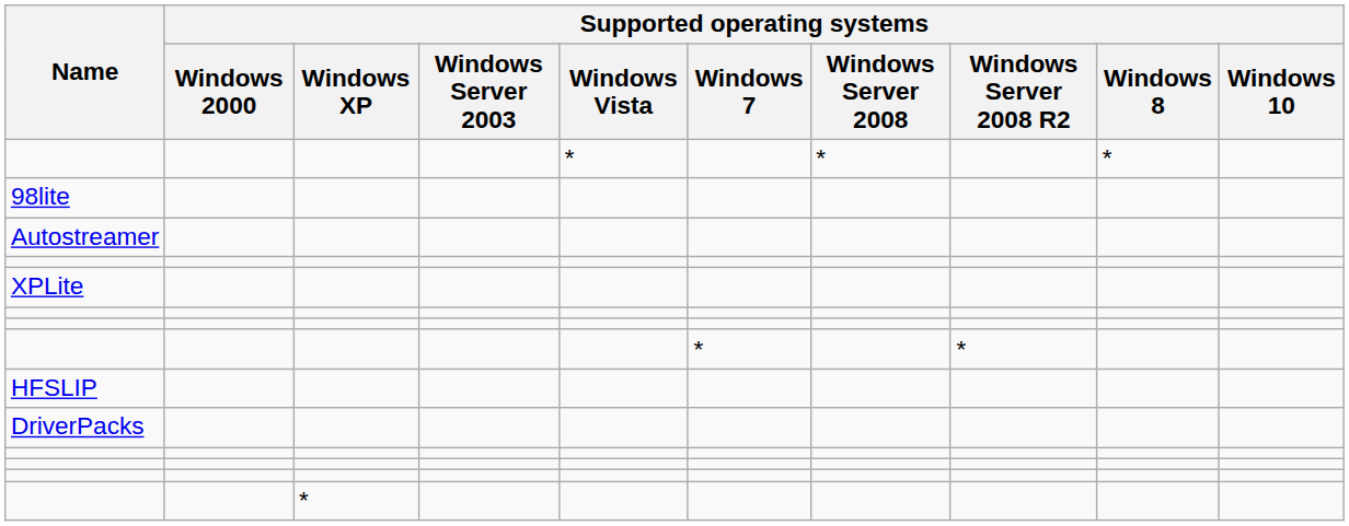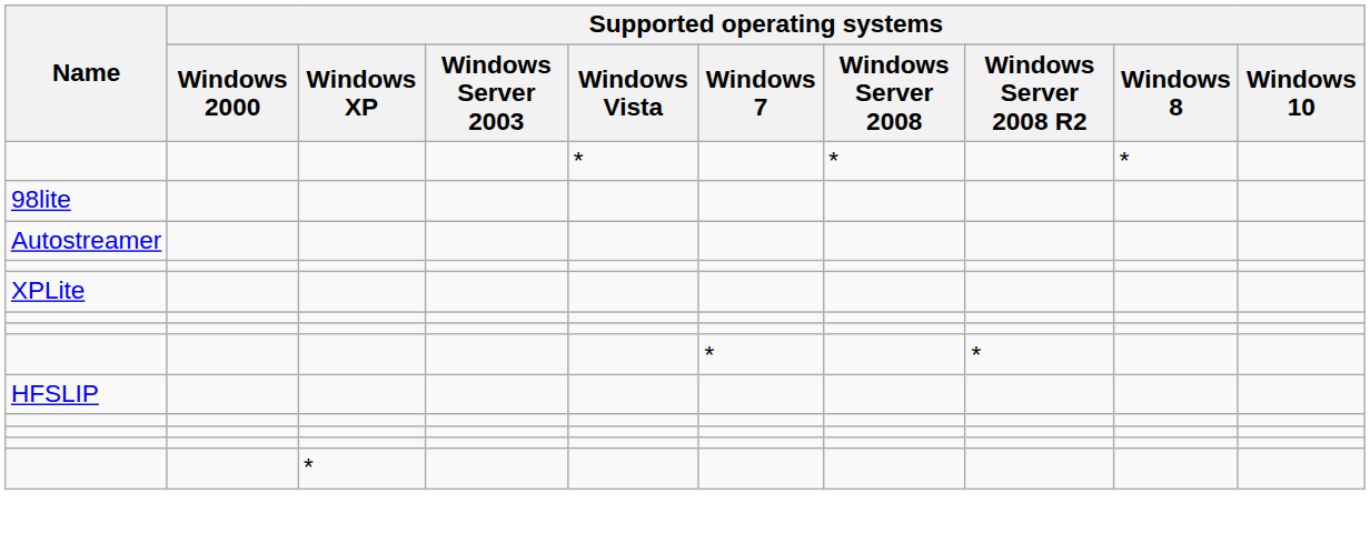- row: DriverPacks
